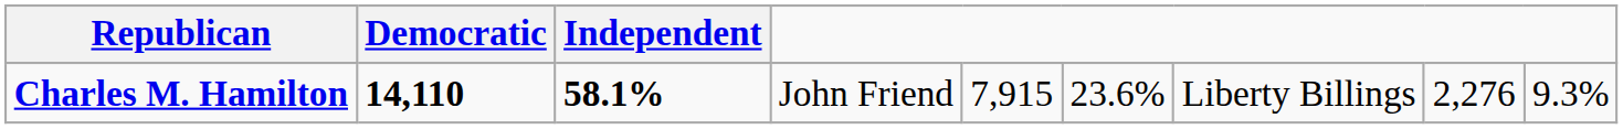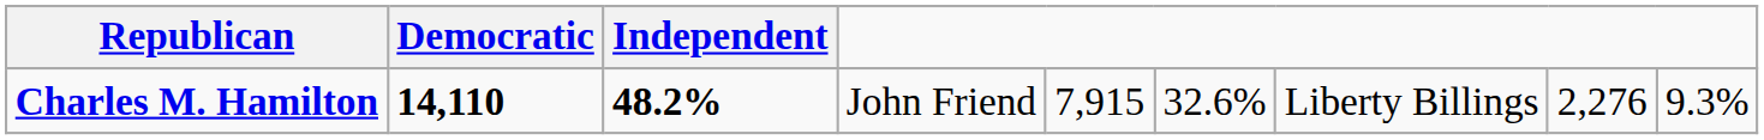Charles M. Hamilton | Independent: 58.1% -> 48.2%
Charles M. Hamilton | column 6: 23.6% -> 32.6%
